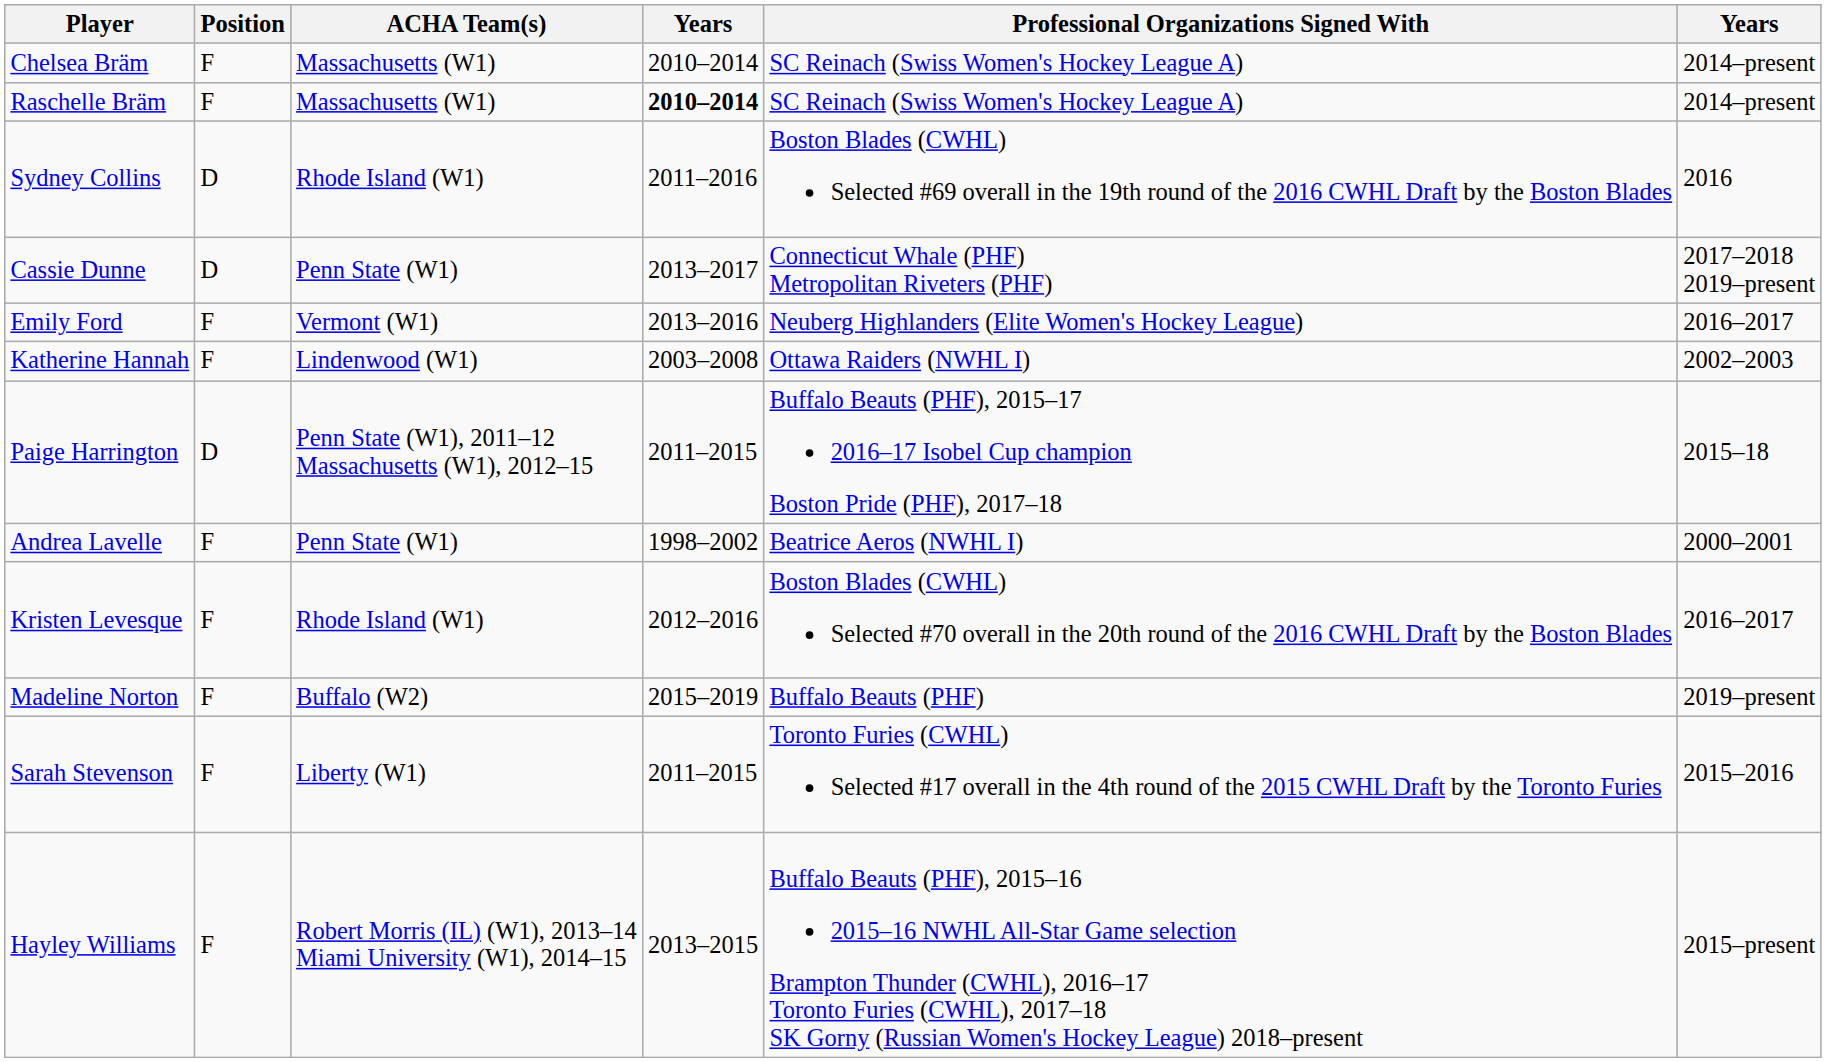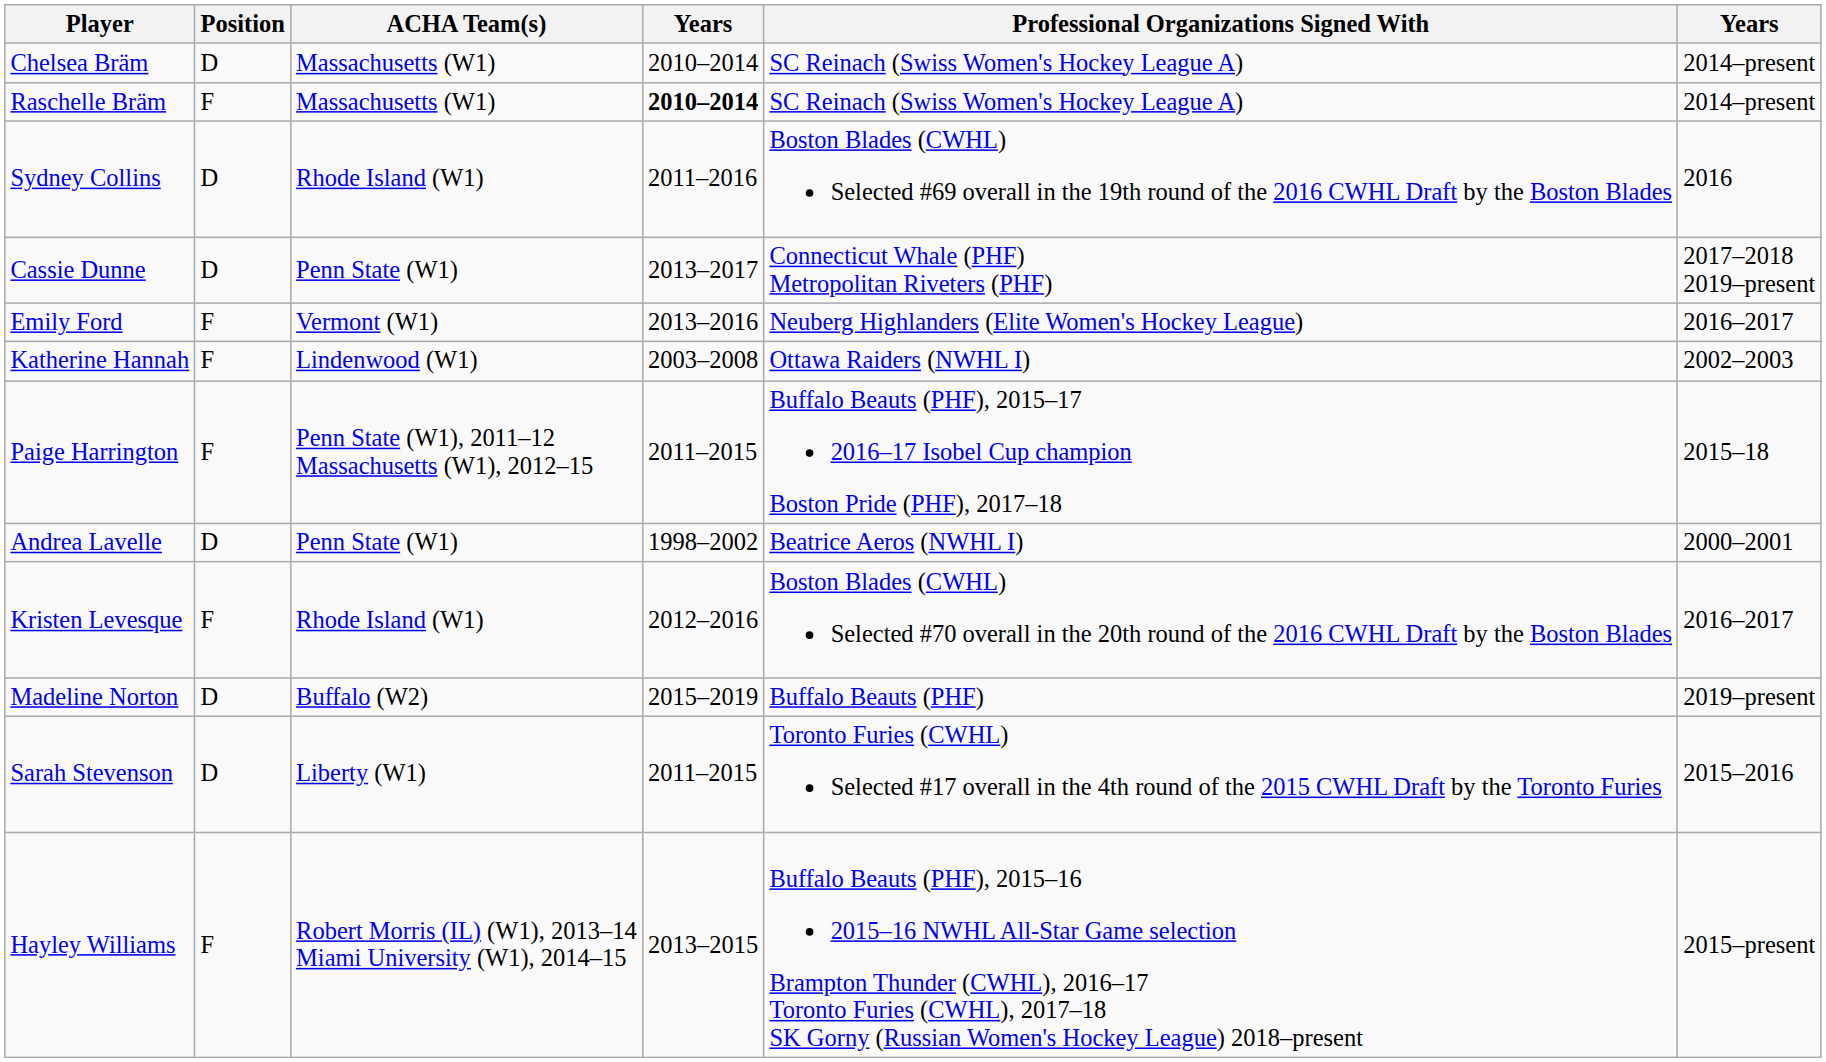Chelsea Bräm | Position: F -> D
Paige Harrington | Position: D -> F
Andrea Lavelle | Position: F -> D
Madeline Norton | Position: F -> D
Sarah Stevenson | Position: F -> D
